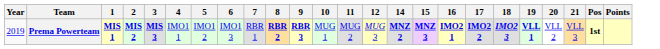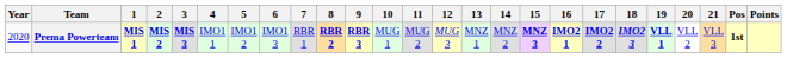+ column: 13 | MNZ 1
Prema Powerteam | Year: 2019 -> 2020
Prema Powerteam | 14: bold -> normal
